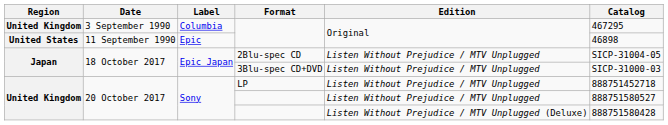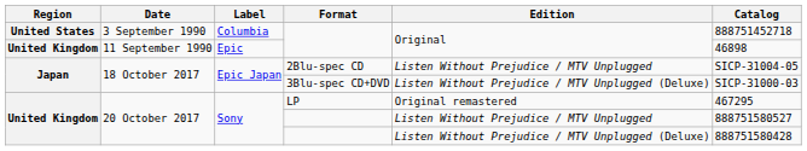3 September 1990 | Region: United Kingdom -> United States
3 September 1990 | Catalog: 467295 -> 888751452718
11 September 1990 | Region: United States -> United Kingdom
18 October 2017 / 3Blu-spec CD+DVD | Edition: Listen Without Prejudice / MTV Unplugged -> Listen Without Prejudice / MTV Unplugged (Deluxe)
20 October 2017 / LP | Edition: Listen Without Prejudice / MTV Unplugged -> Original remastered
20 October 2017 / LP | Catalog: 888751452718 -> 467295
